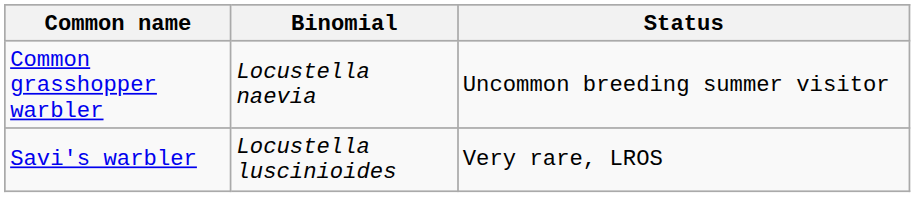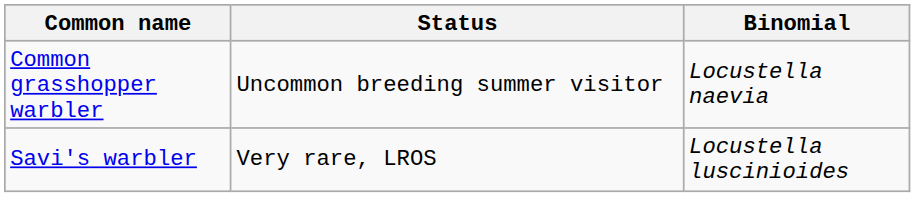columns swapped: Binomial <-> Status
